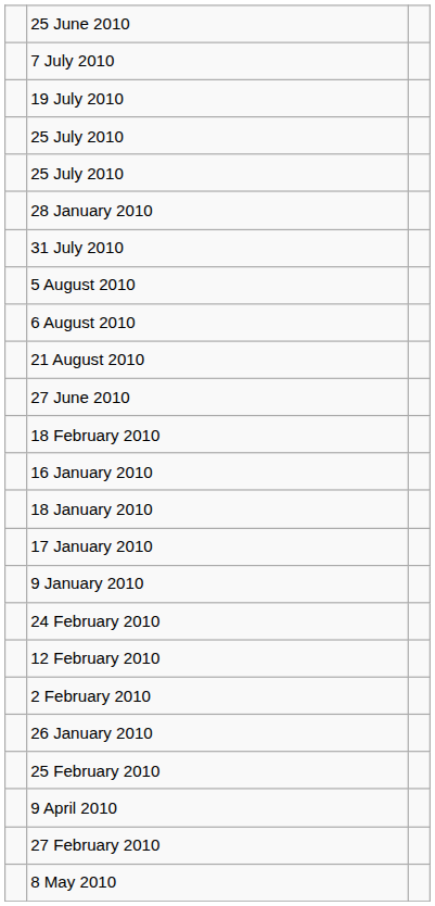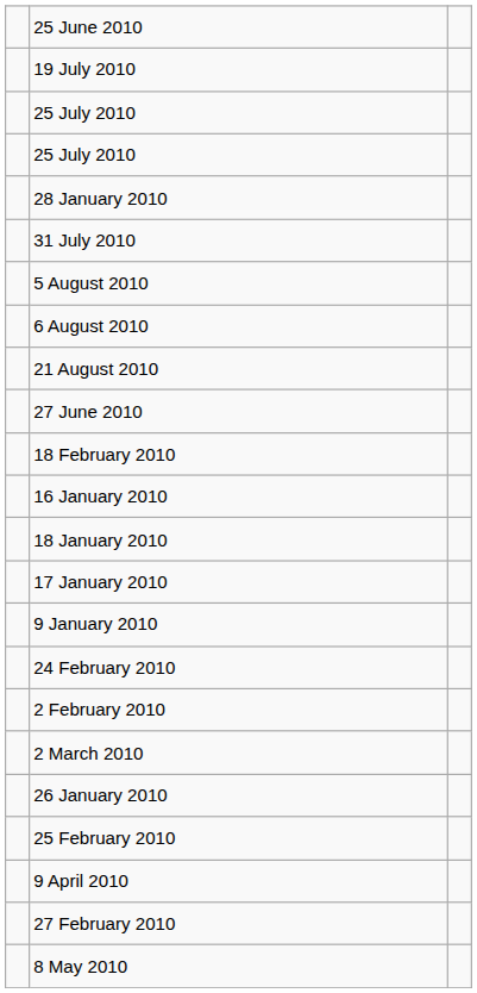- row: 7 July 2010
- row: 12 February 2010
+ row: 2 March 2010
